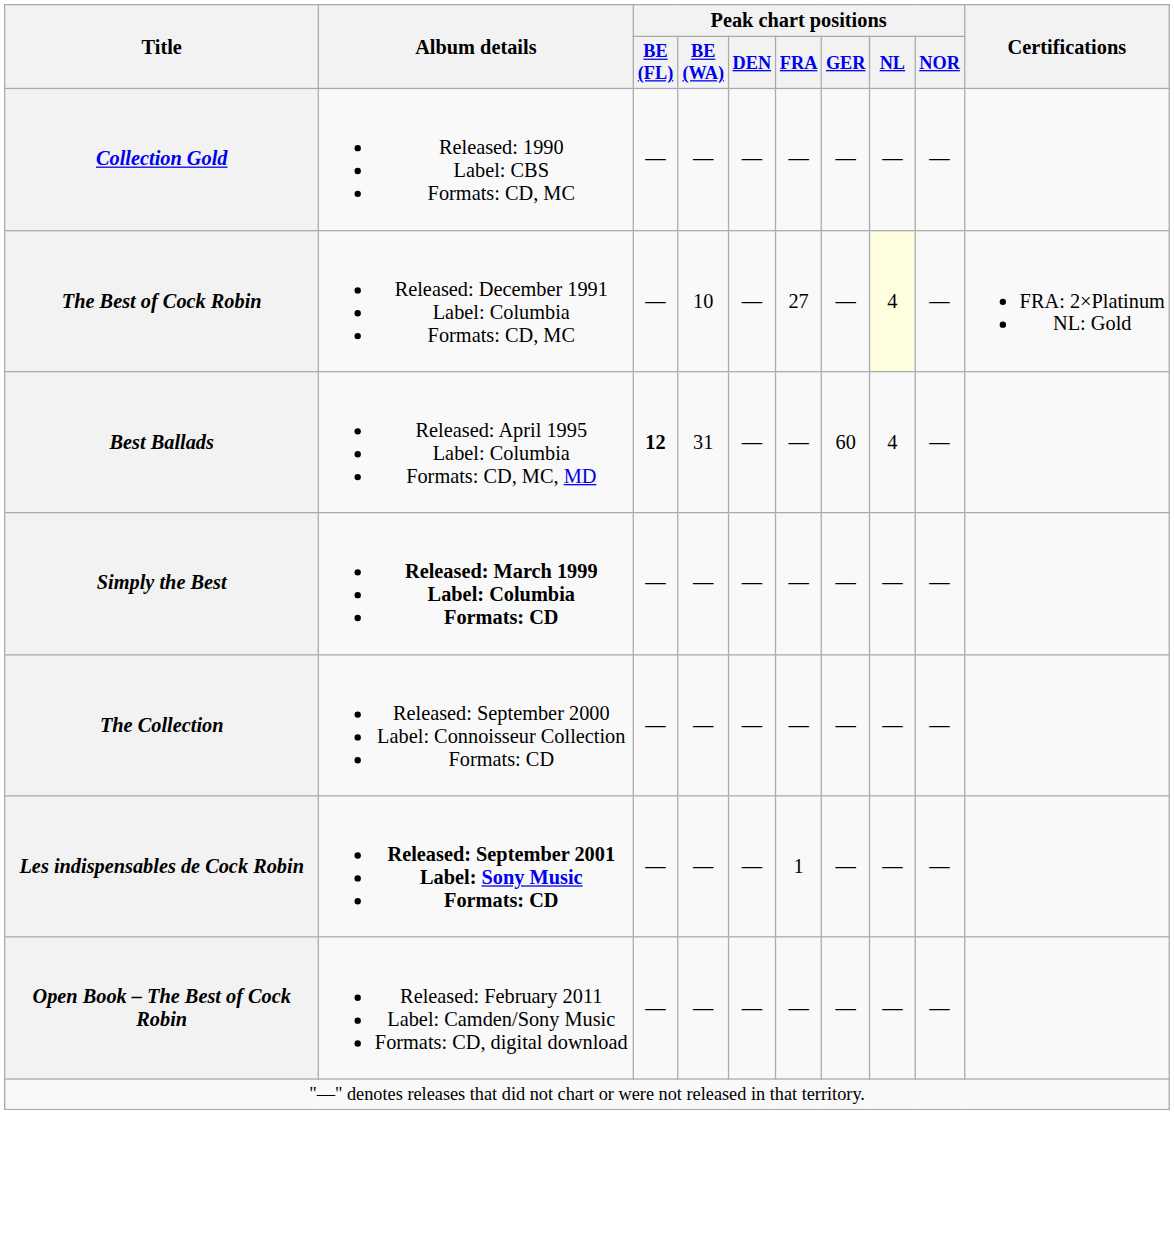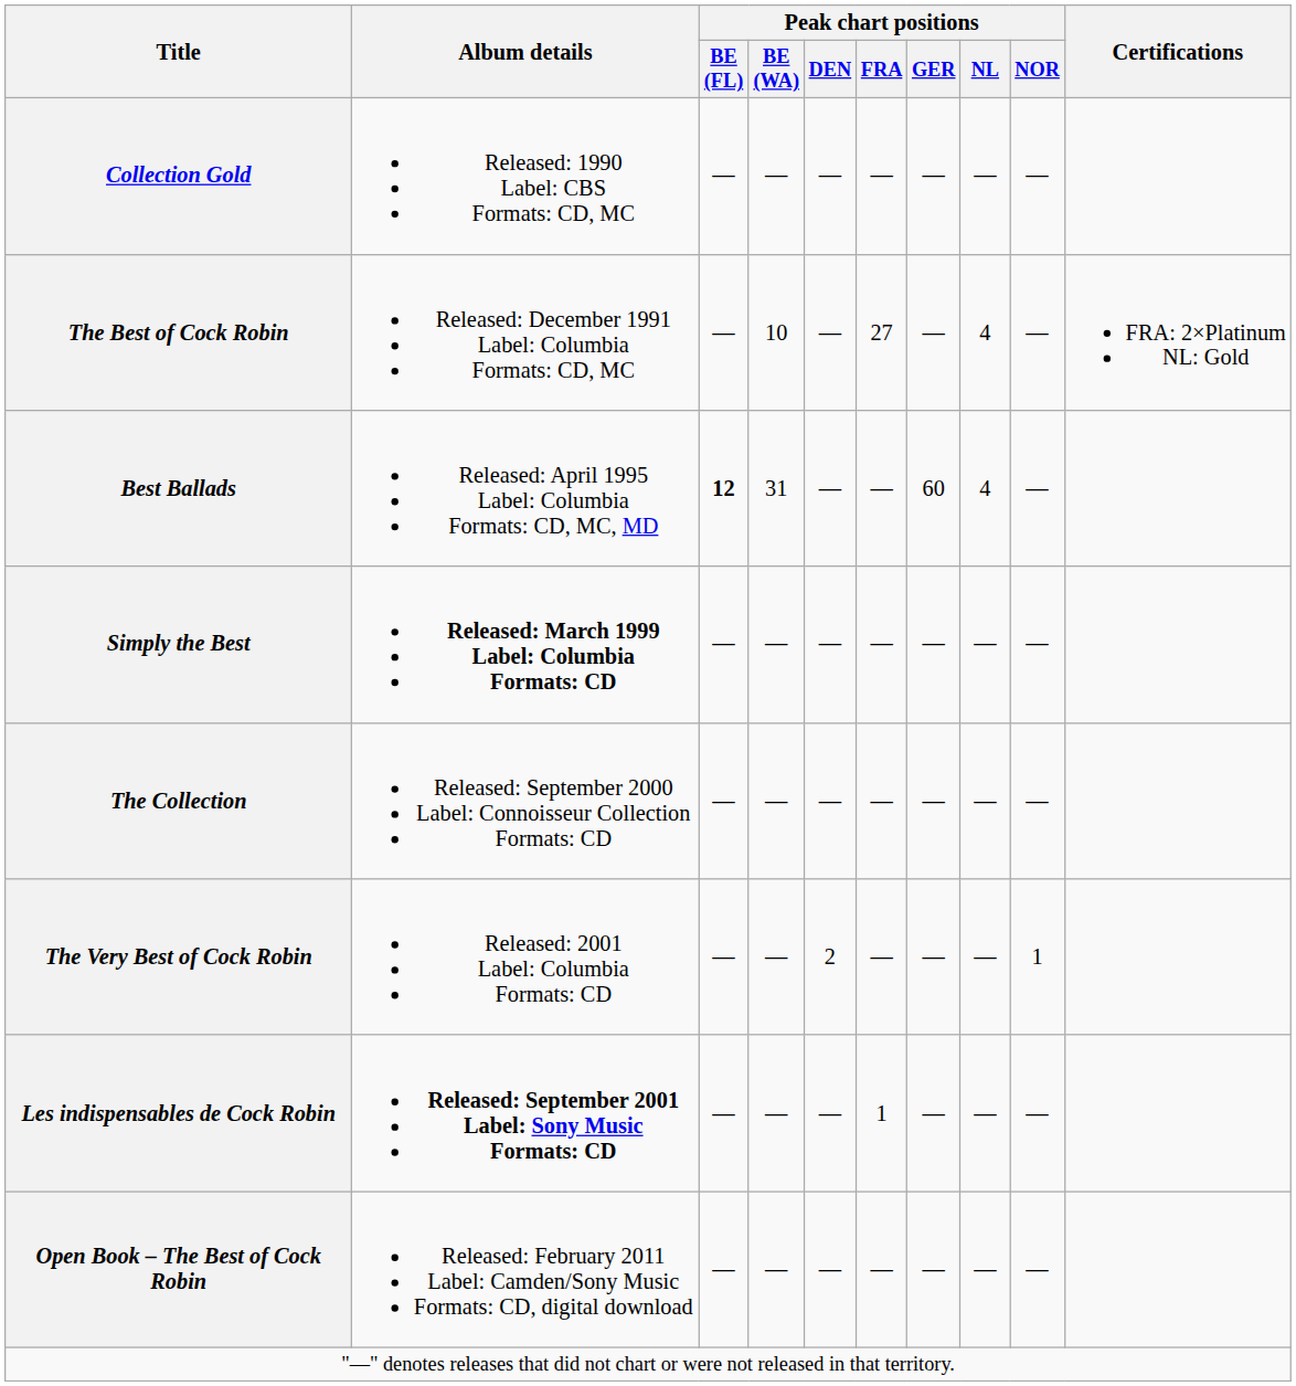The Best of Cock Robin | Peak chart positions / NL: lightyellow background -> no background
+ row: The Very Best of Cock Robin | Released: 2001 Label: Columbia Formats: CD | — | — | 2 | — | — | — | 1
